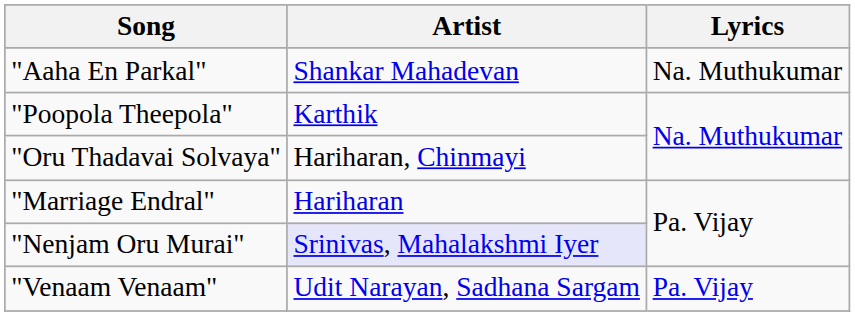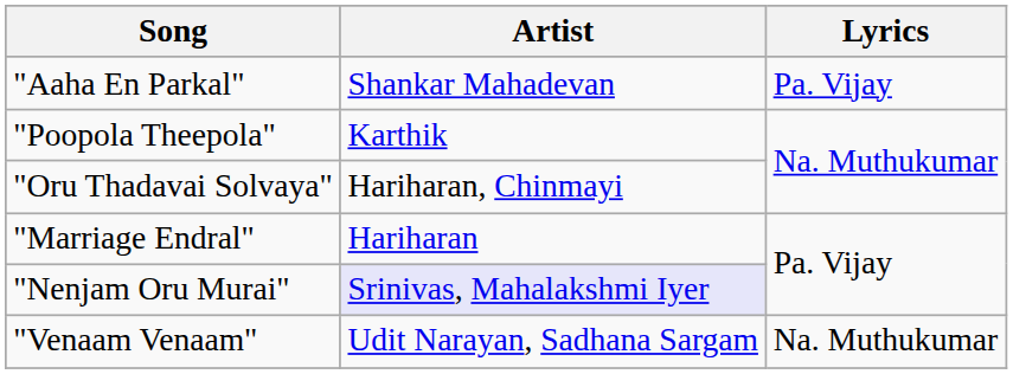"Aaha En Parkal" | Lyrics: Na. Muthukumar -> Pa. Vijay
"Venaam Venaam" | Lyrics: Pa. Vijay -> Na. Muthukumar
